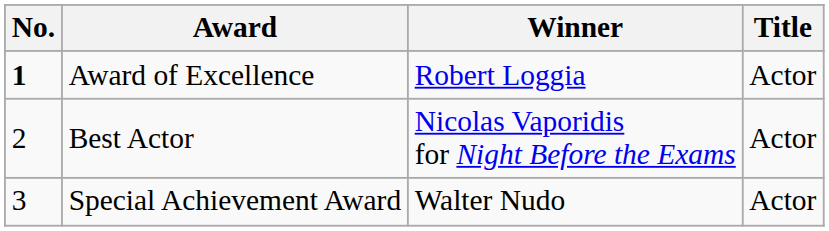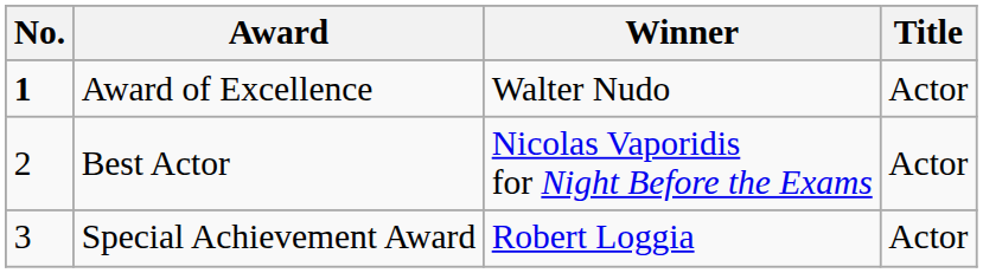Award of Excellence | Winner: Robert Loggia -> Walter Nudo
Special Achievement Award | Winner: Walter Nudo -> Robert Loggia
